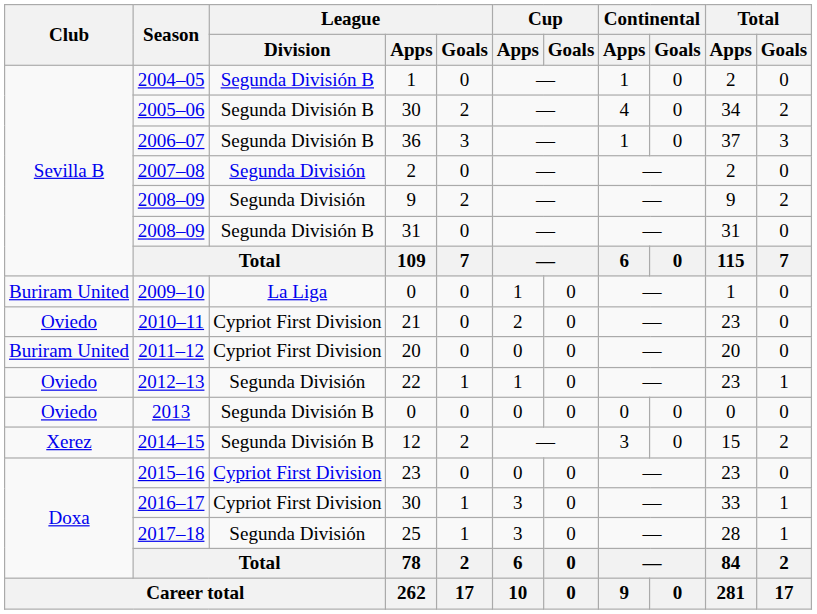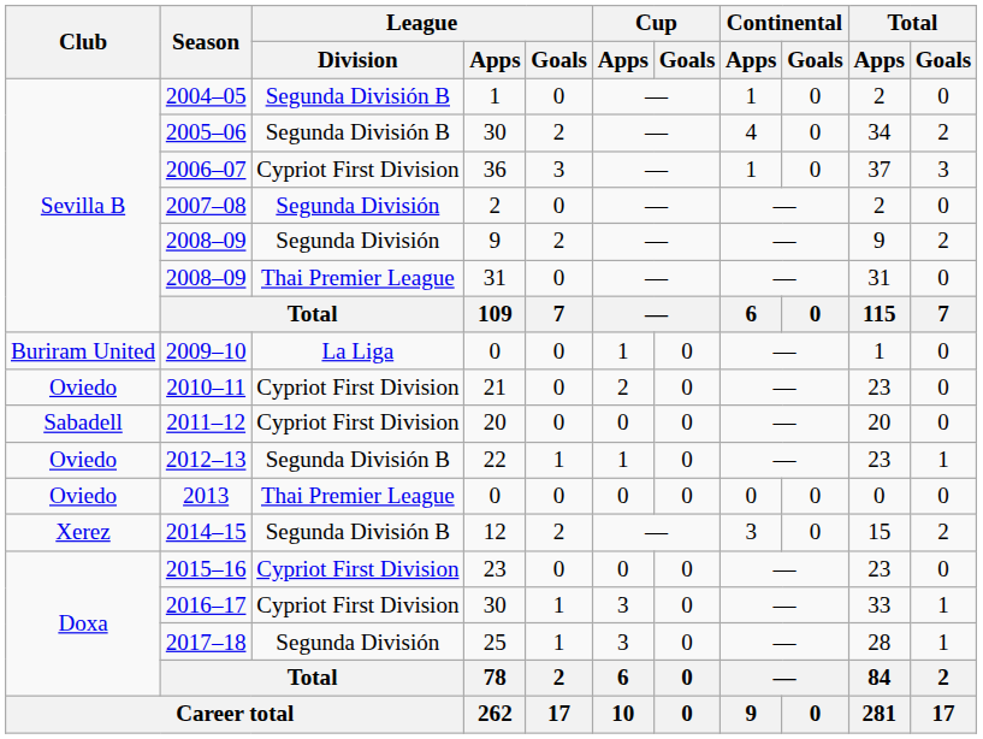2006–07 | League / Division: Segunda División B -> Cypriot First Division
2008–09 / 31 | League / Division: Segunda División B -> Thai Premier League
2011–12 | Club: Buriram United -> Sabadell
2012–13 | League / Division: Segunda División -> Segunda División B
2013 | League / Division: Segunda División B -> Thai Premier League
